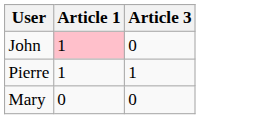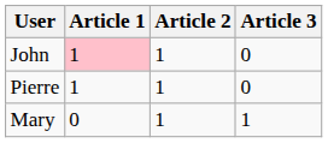+ column: Article 2 | 1 | 1 | 1
Pierre | Article 3: 1 -> 0
Mary | Article 3: 0 -> 1
